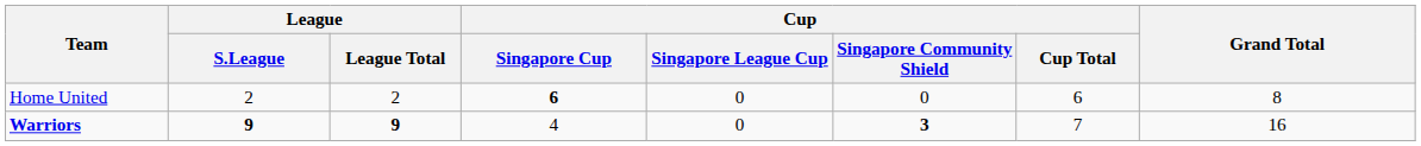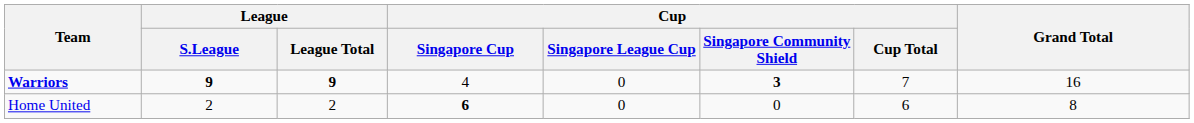rows swapped: Home United <-> Warriors
